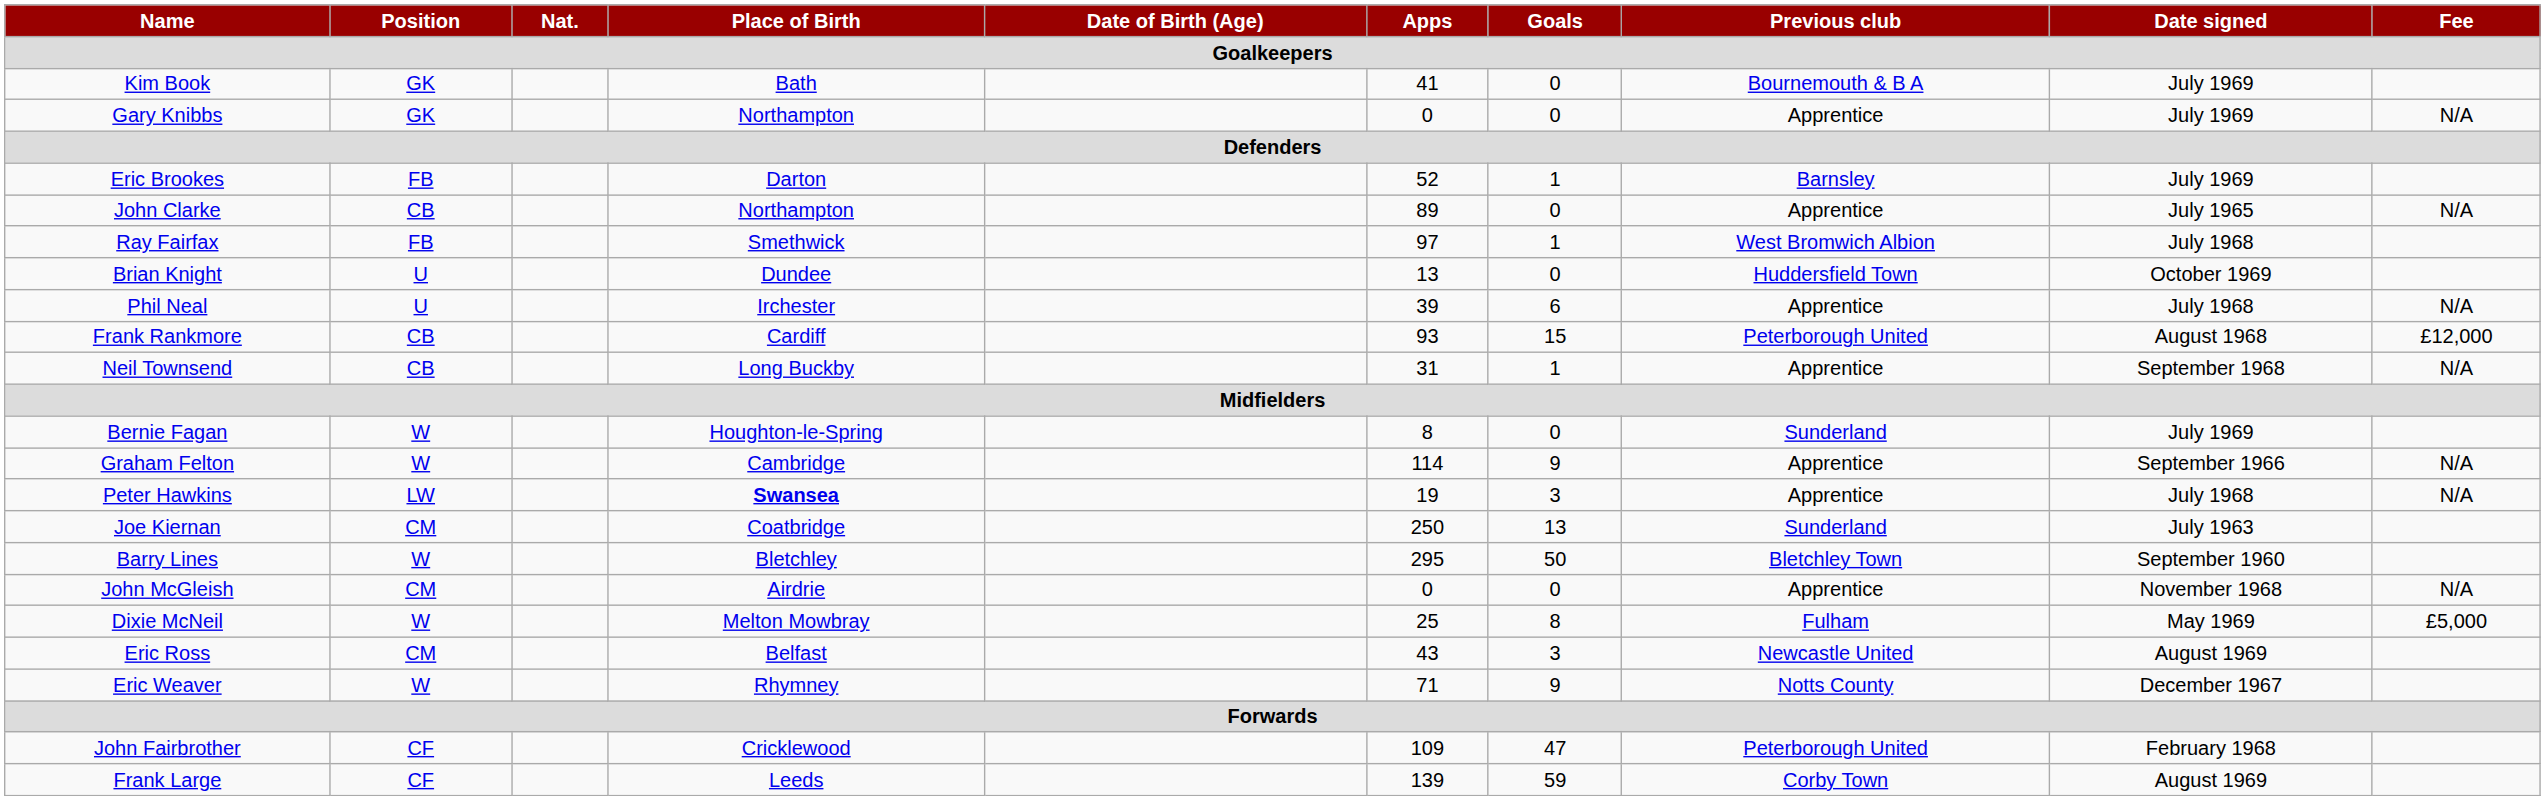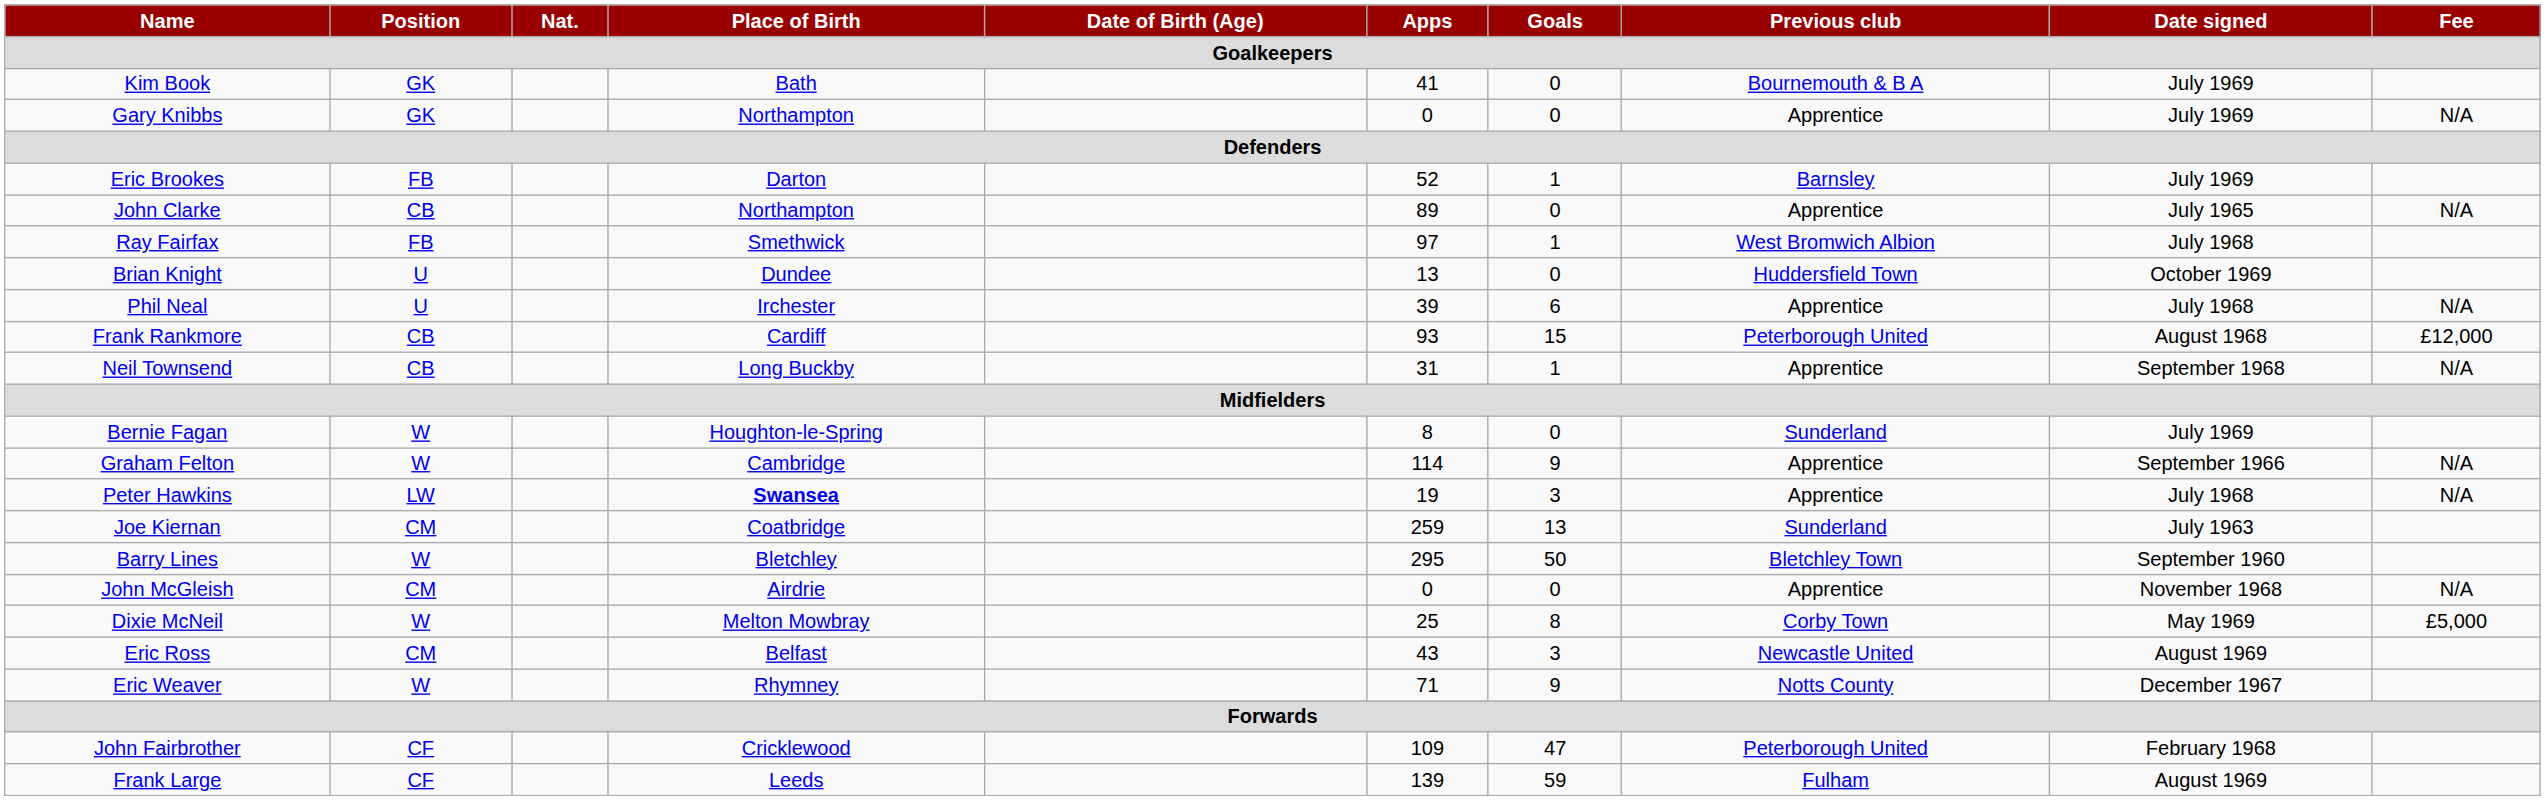Joe Kiernan | Apps: 250 -> 259
Dixie McNeil | Previous club: Fulham -> Corby Town
Frank Large | Previous club: Corby Town -> Fulham
